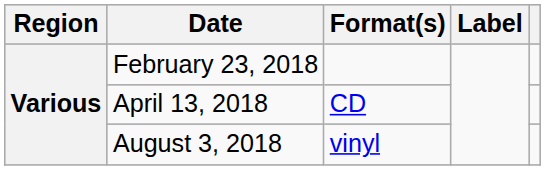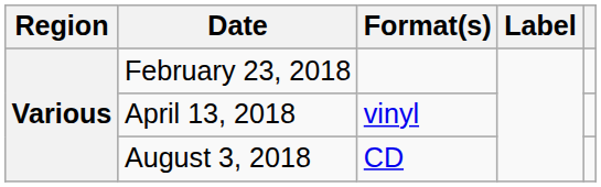April 13, 2018 | Format(s): CD -> vinyl
August 3, 2018 | Format(s): vinyl -> CD
